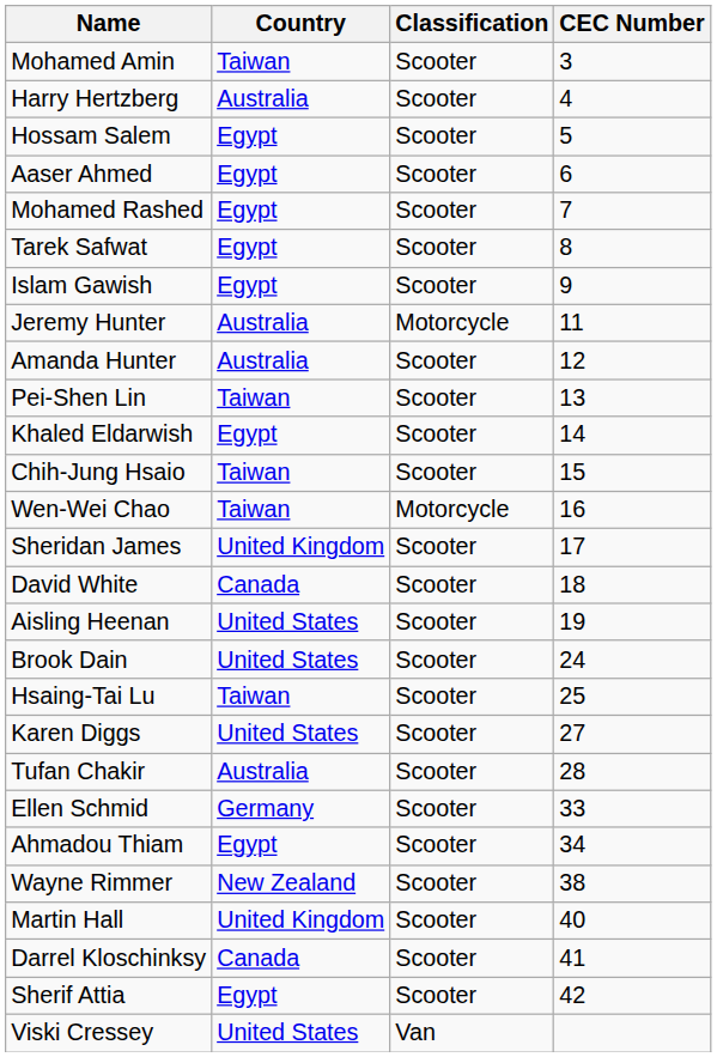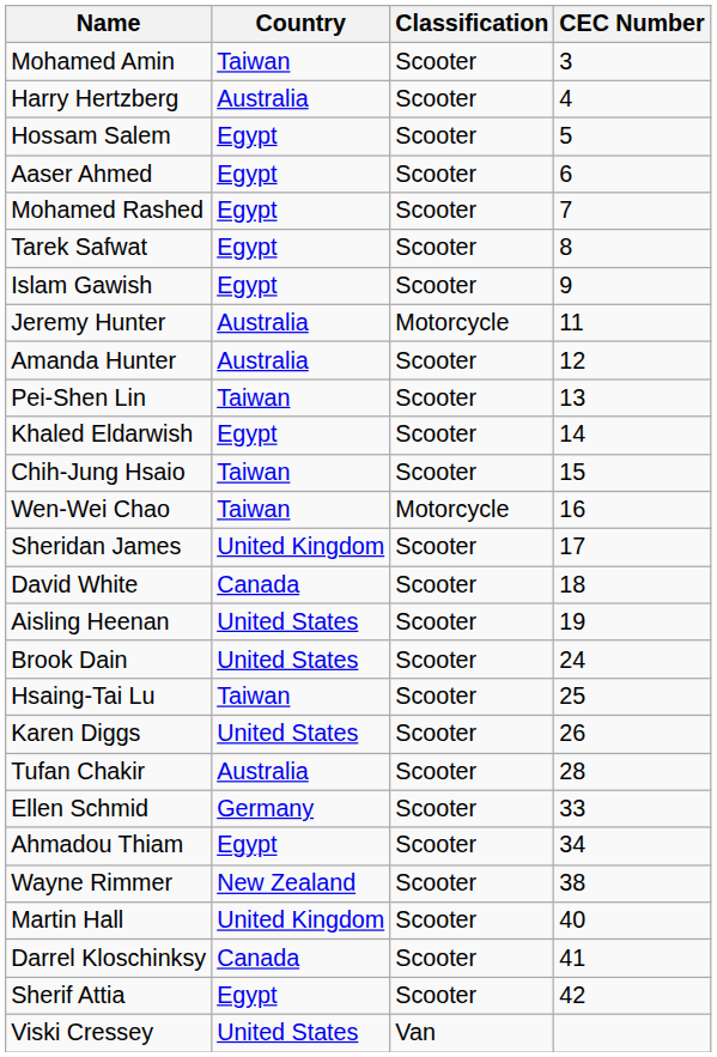Karen Diggs | CEC Number: 27 -> 26
